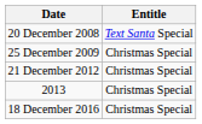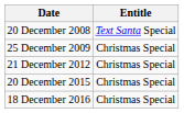- row: 2013 | Christmas Special
+ row: 20 December 2015 | Christmas Special
